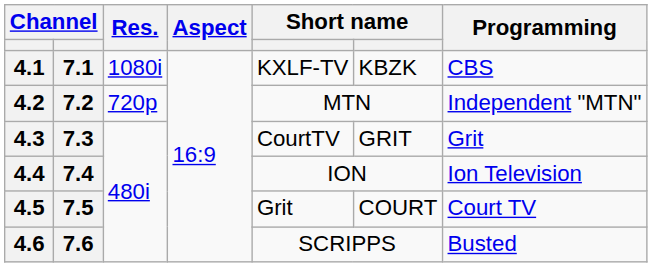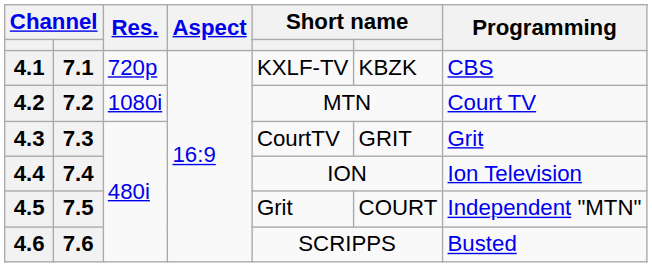4.1 | Res.: 1080i -> 720p
4.2 | Res.: 720p -> 1080i
4.2 | Programming: Independent "MTN" -> Court TV
4.5 | Programming: Court TV -> Independent "MTN"
